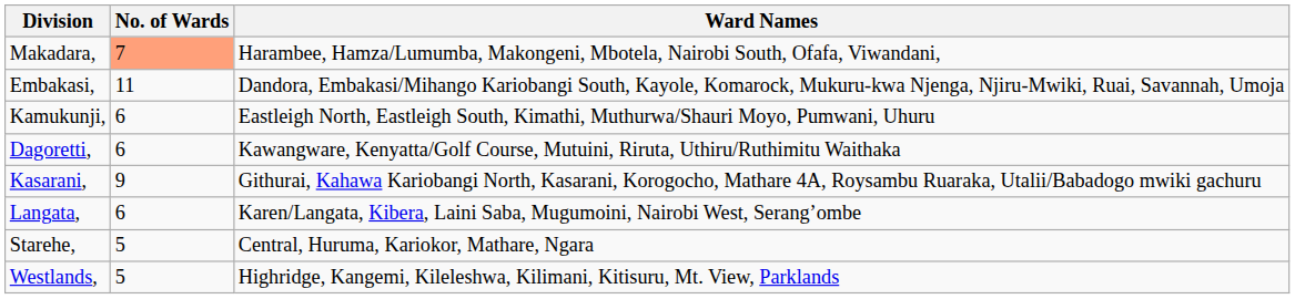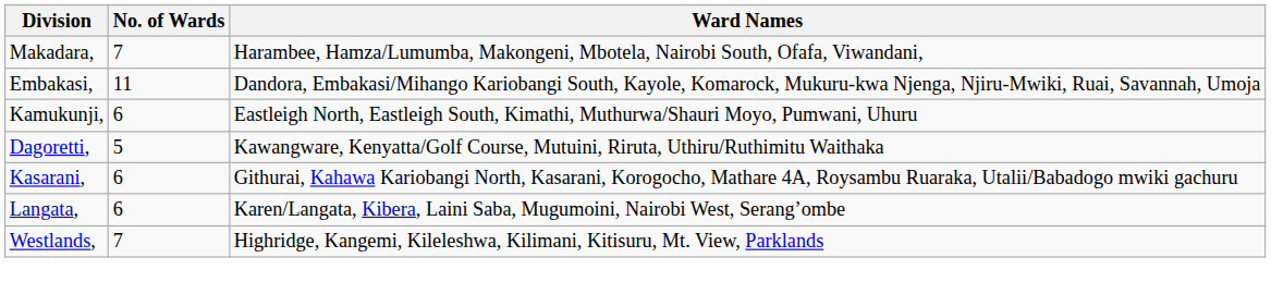Makadara, | No. of Wards: lightsalmon background -> no background
Dagoretti, | No. of Wards: 6 -> 5
Kasarani, | No. of Wards: 9 -> 6
- row: Starehe, | 5 | Central, Huruma, Kariokor, Mathare, Ngara
Westlands, | No. of Wards: 5 -> 7
